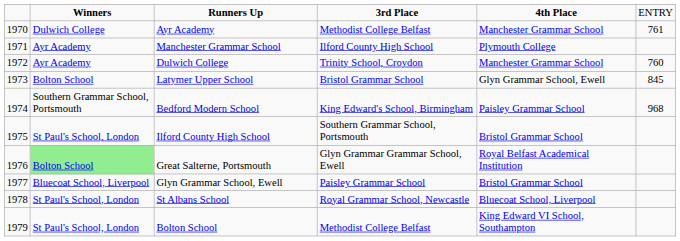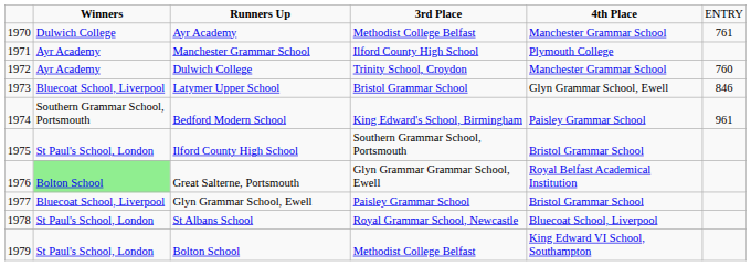Latymer Upper School | column 2: Bolton School -> Bluecoat School, Liverpool
Latymer Upper School | column 6: 845 -> 846
Bedford Modern School | column 6: 968 -> 961
